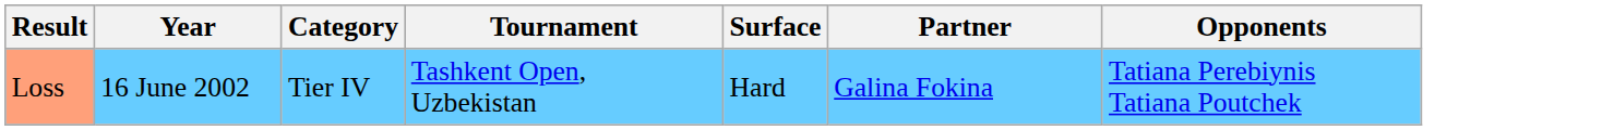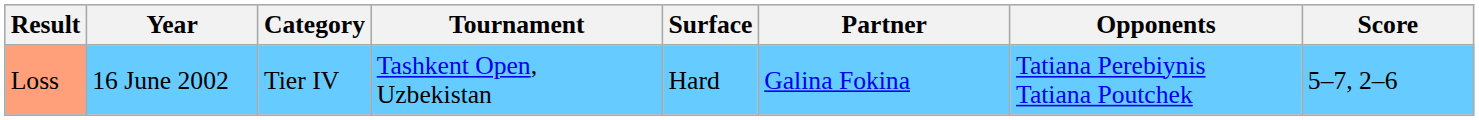+ column: Score | 5–7, 2–6
